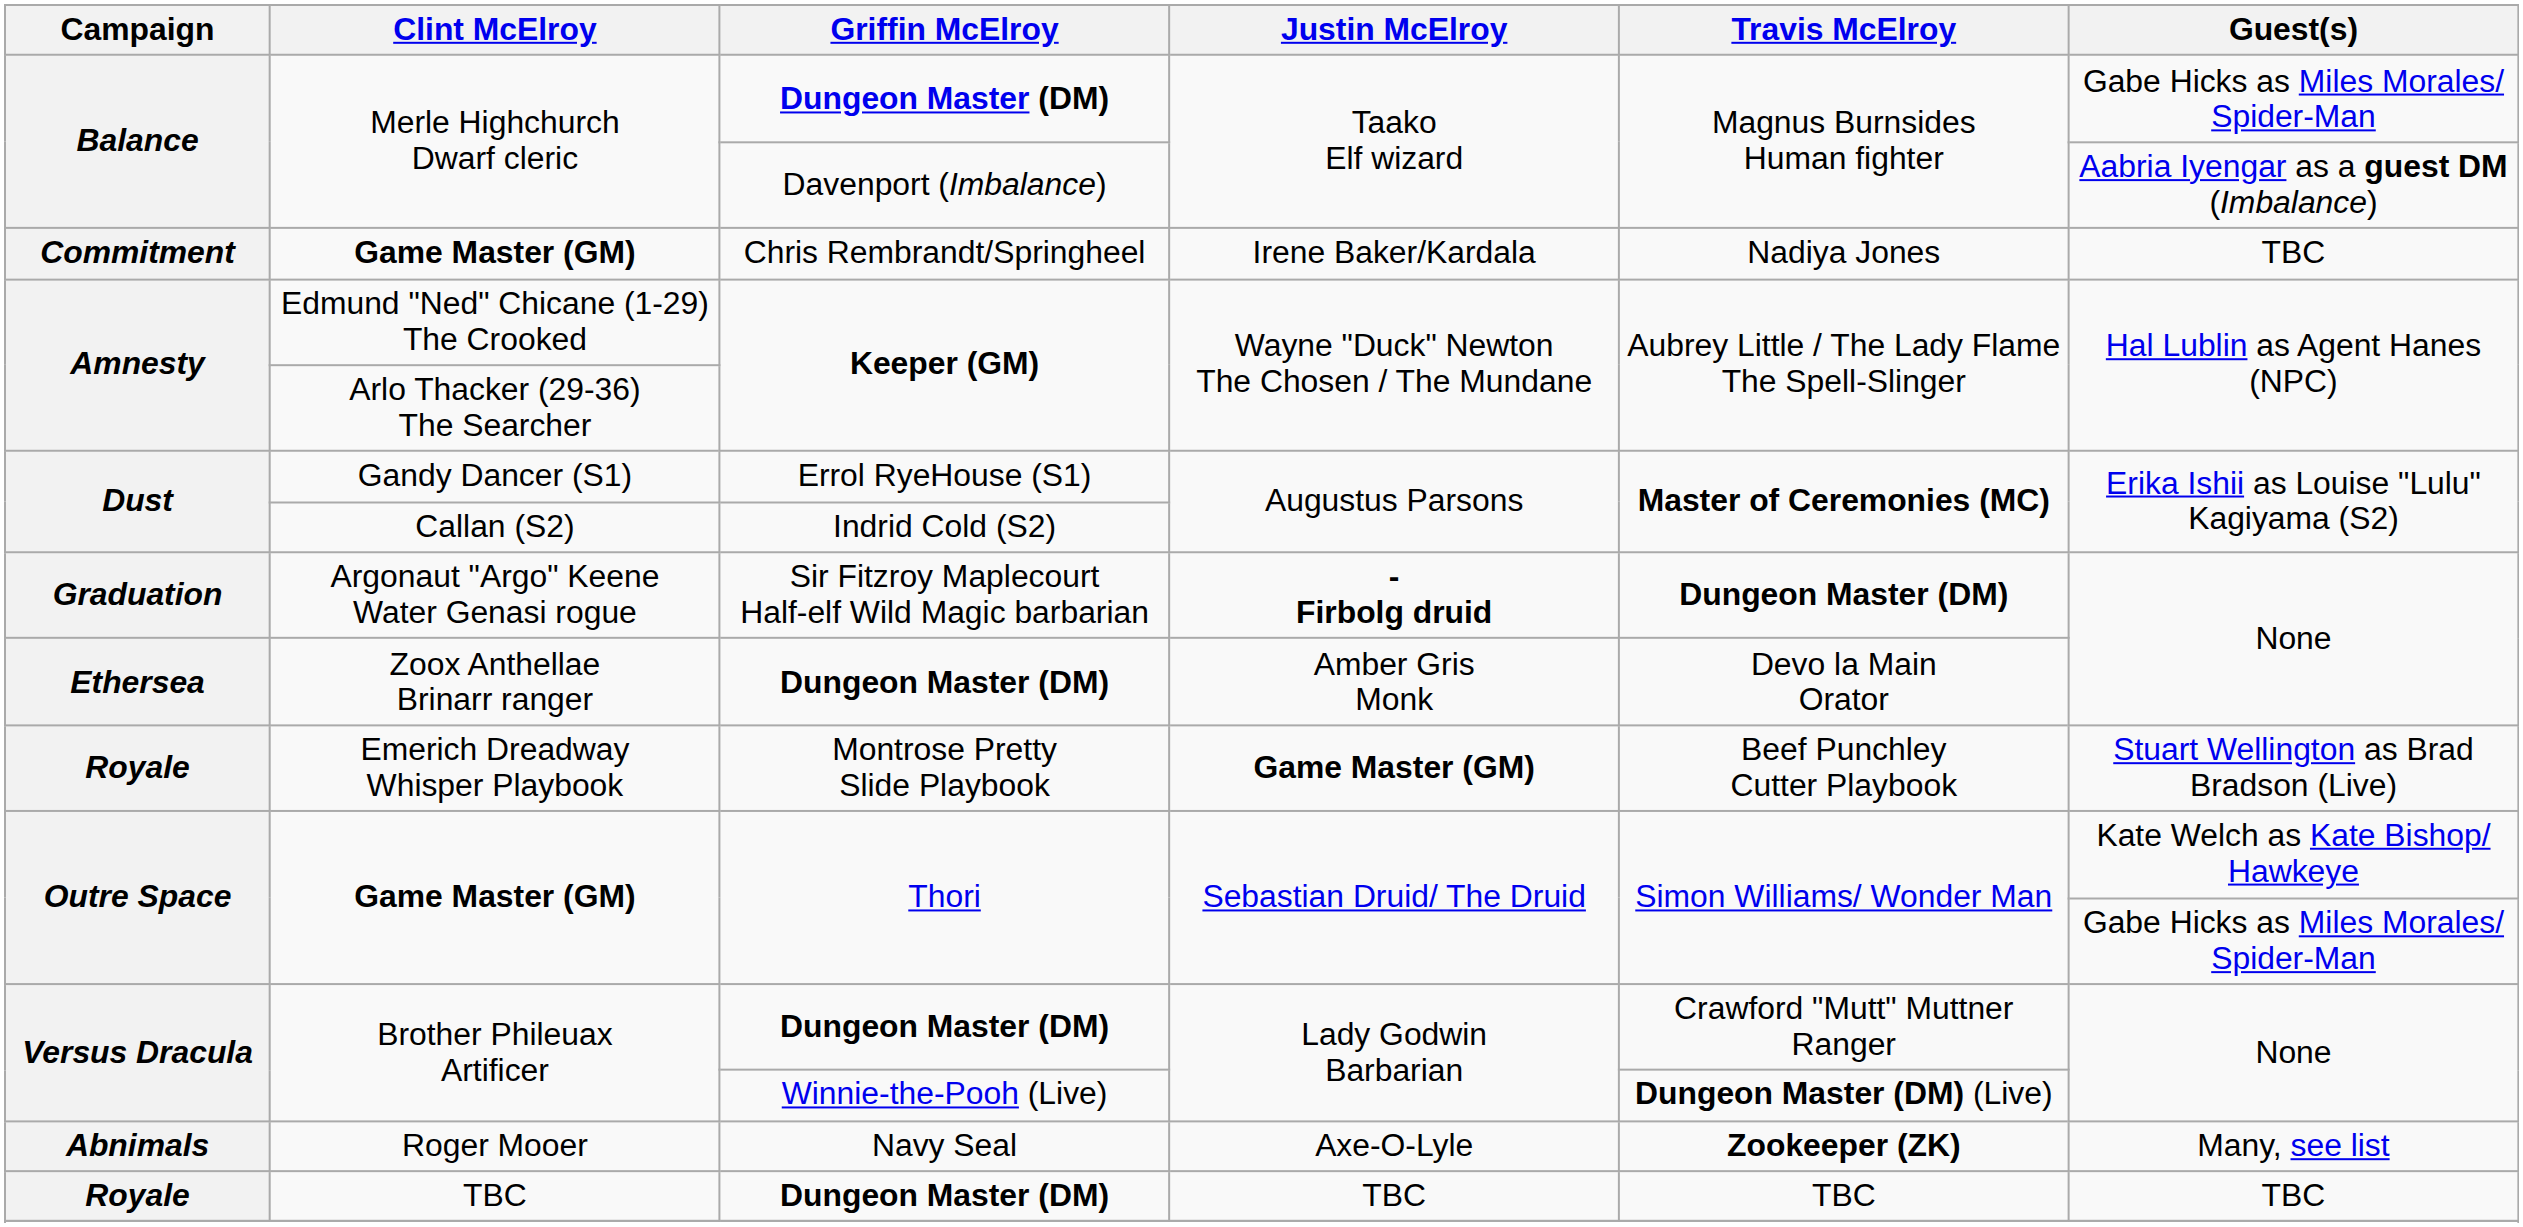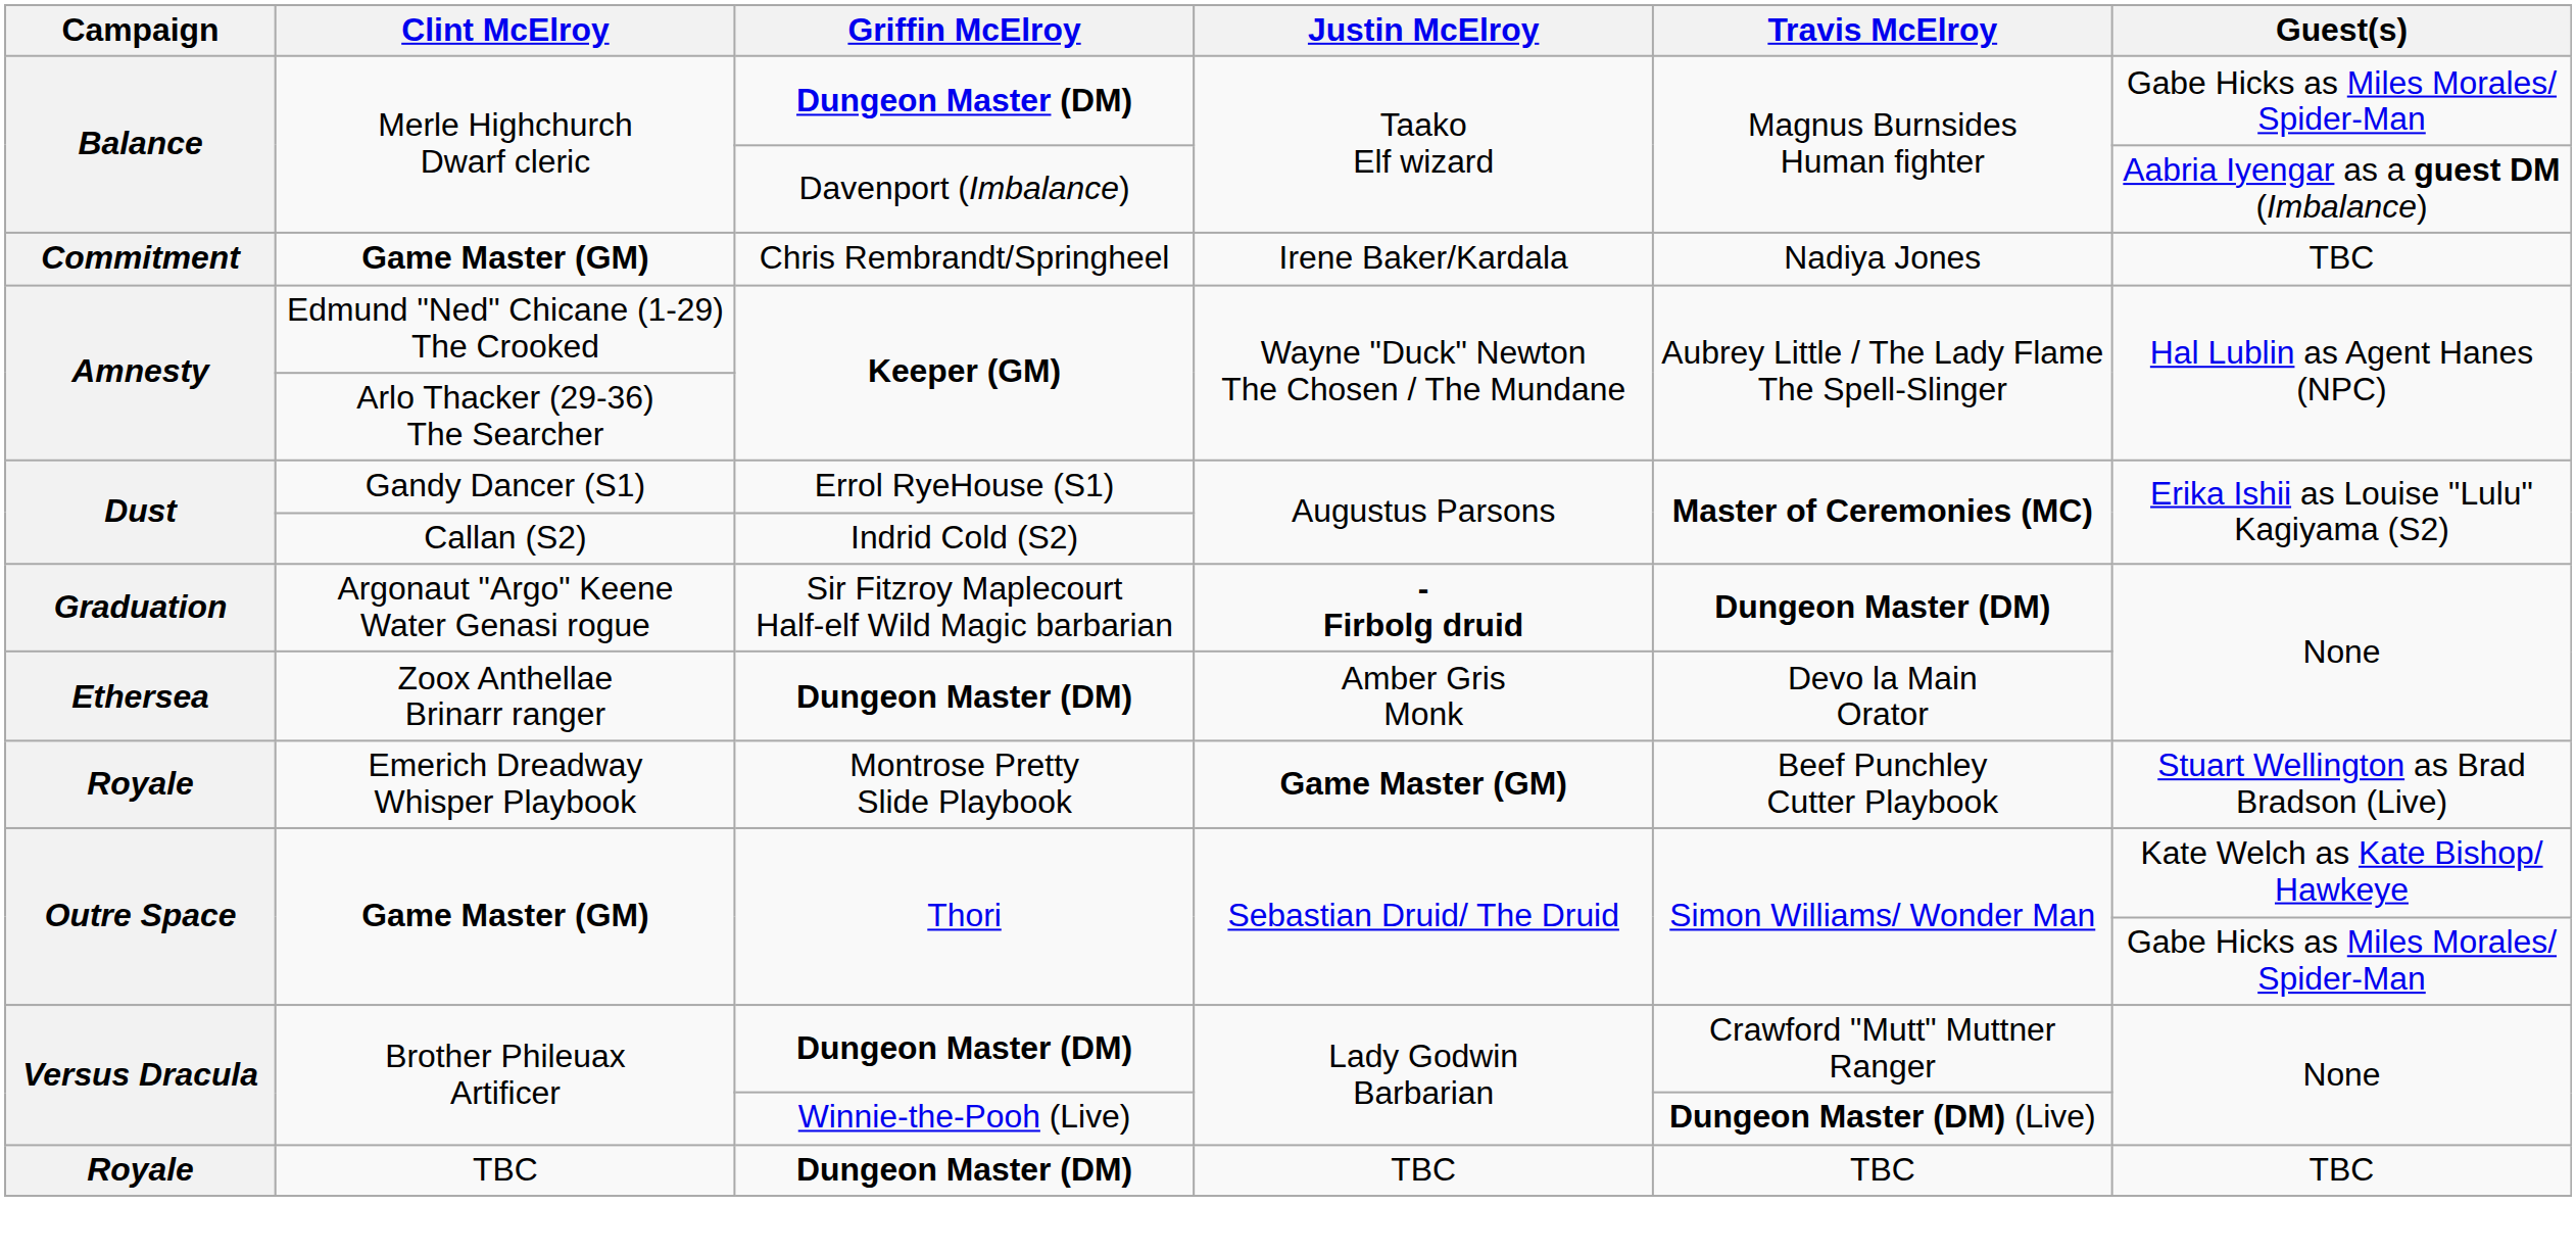- row: Abnimals | Roger Mooer | Navy Seal | Axe-O-Lyle | Zookeeper (ZK) | Many, see list
